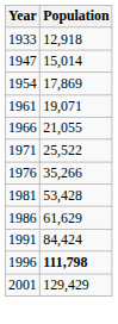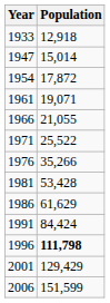1954 | Population: 17,869 -> 17,872
+ row: 2006 | 151,599
